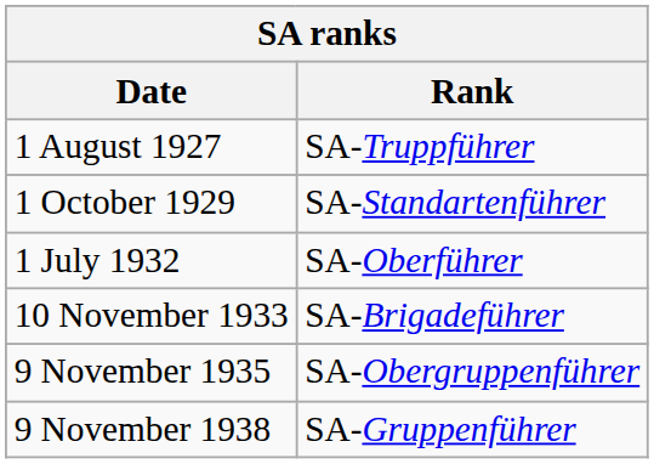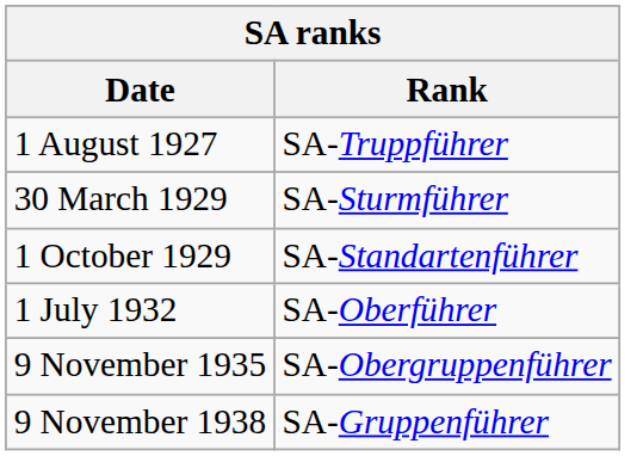+ row: 30 March 1929 | SA-Sturmführer
- row: 10 November 1933 | SA-Brigadeführer
